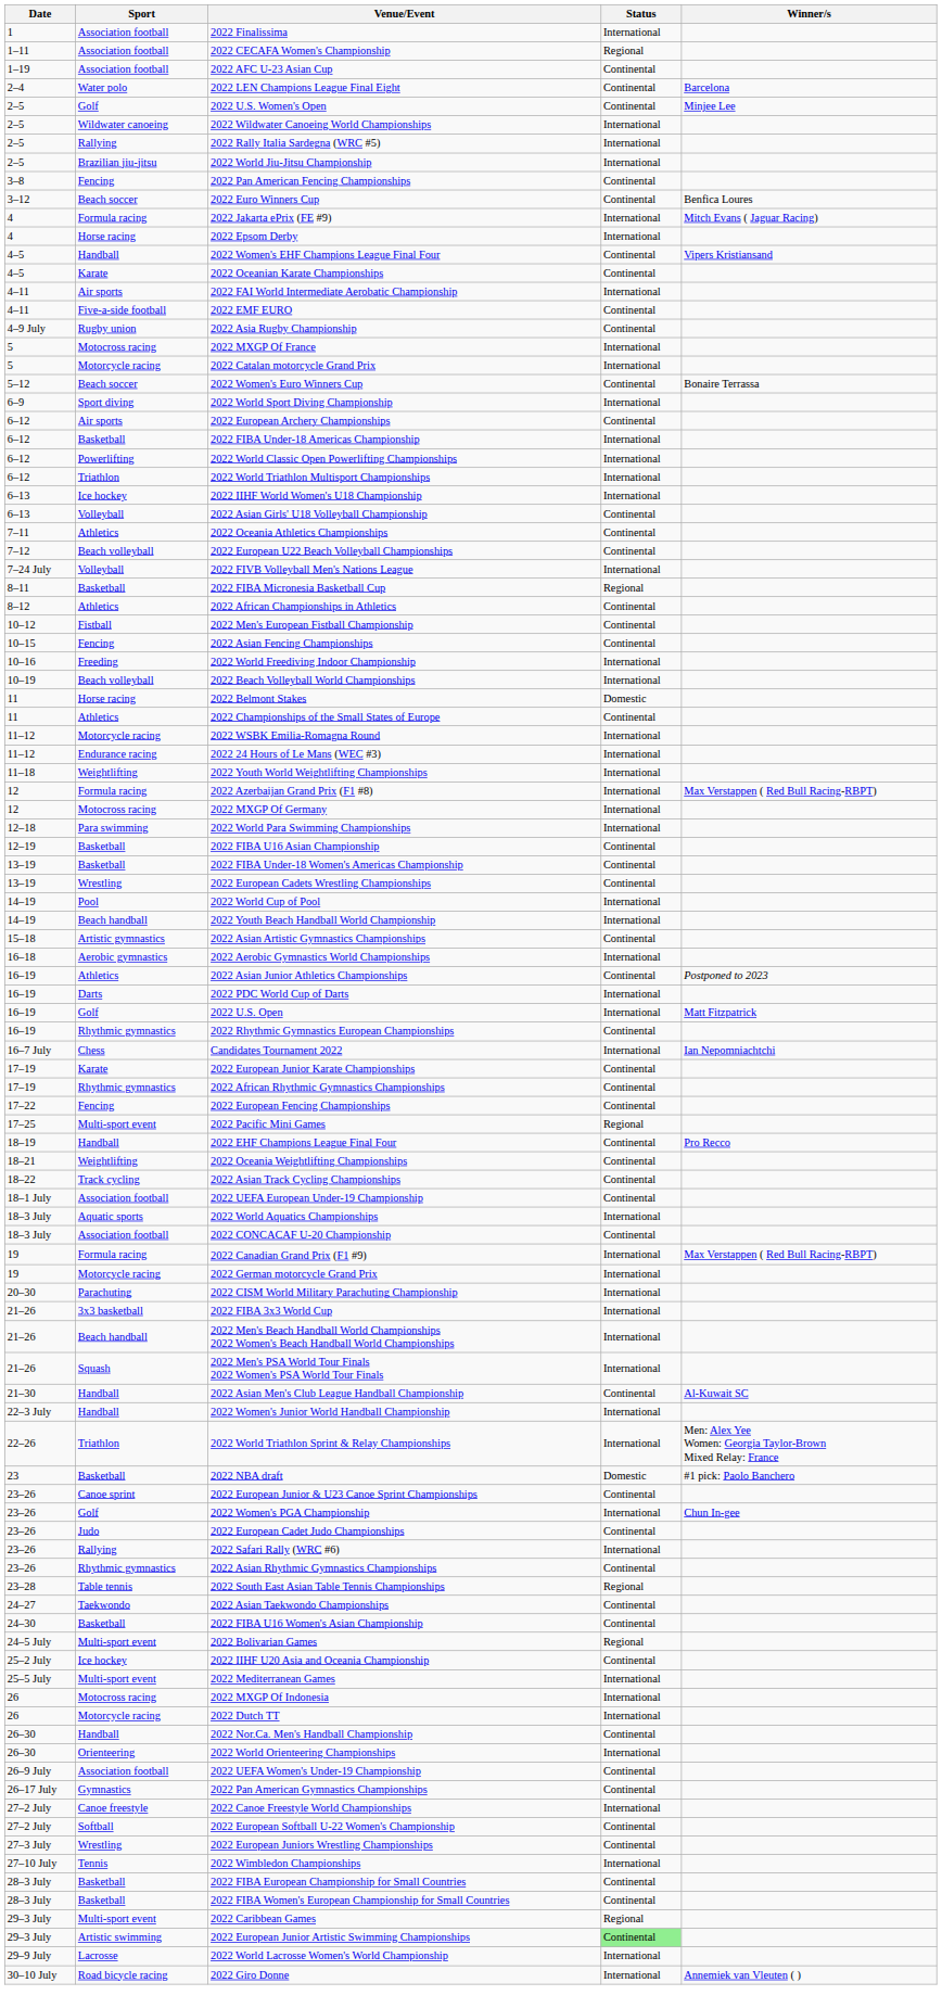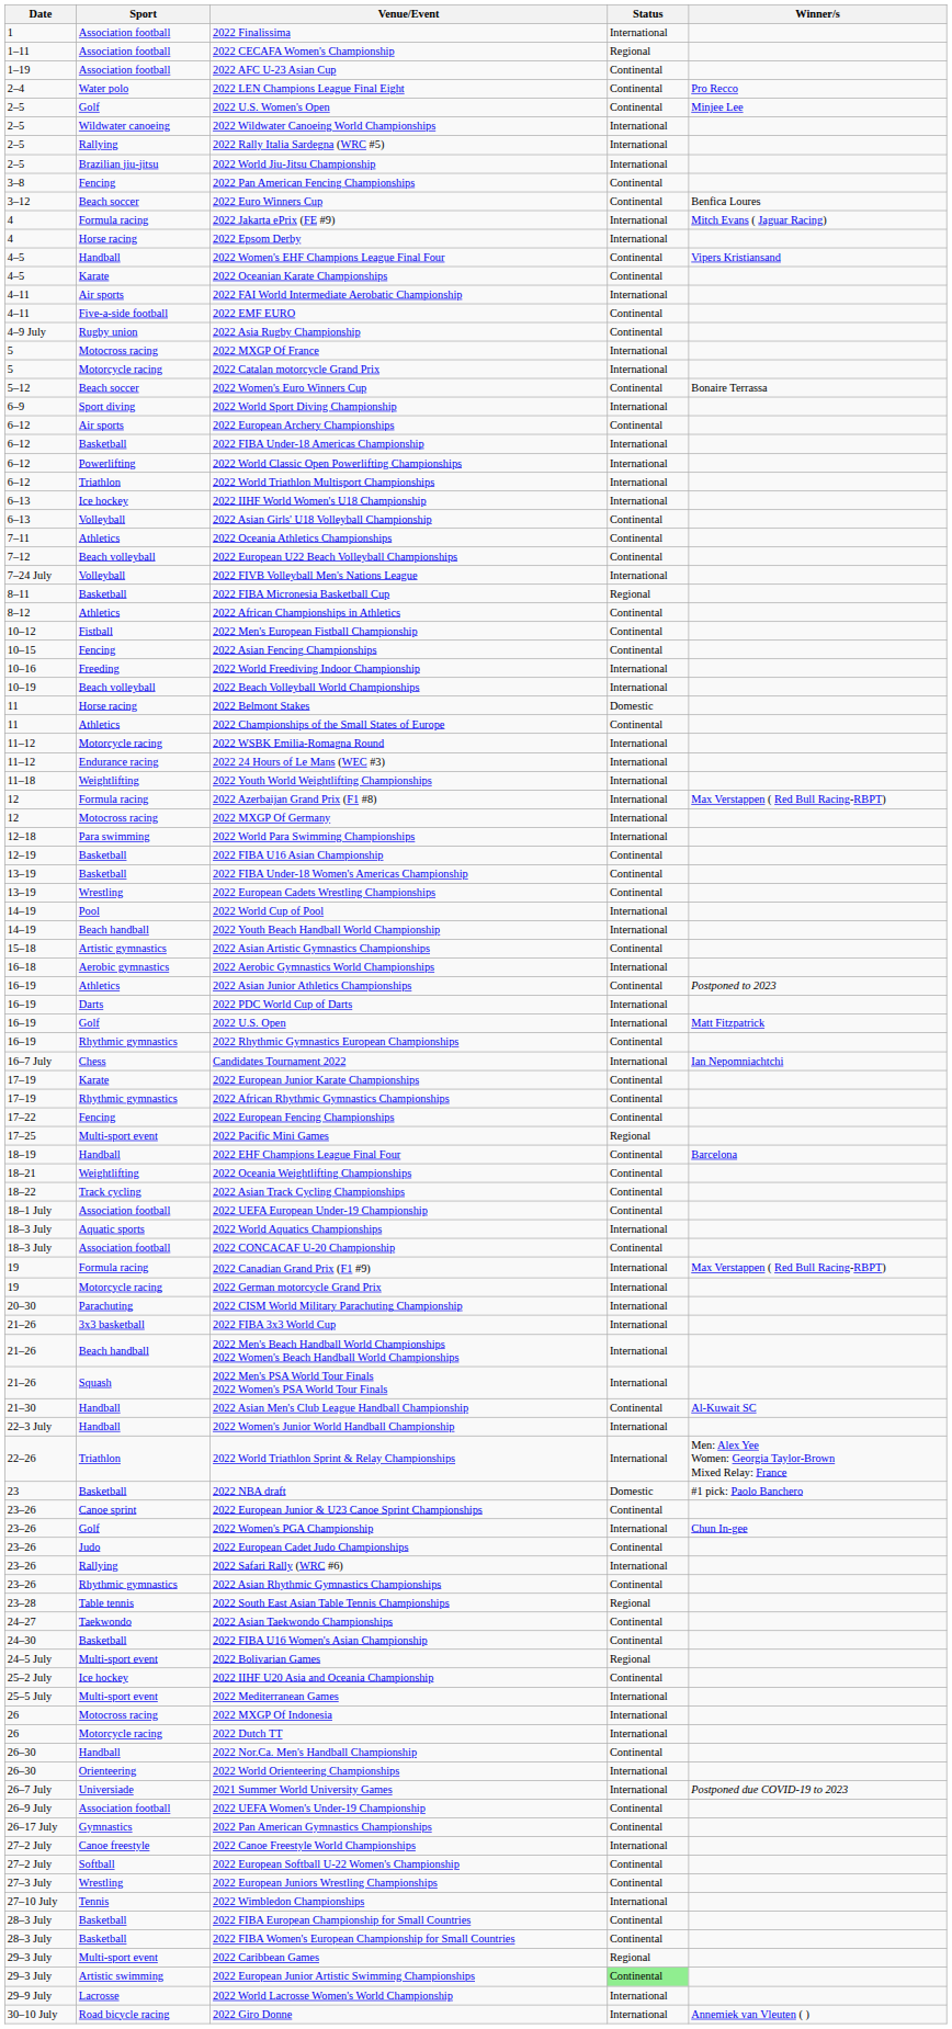2022 LEN Champions League Final Eight | Winner/s: Barcelona -> Pro Recco
2022 EHF Champions League Final Four | Winner/s: Pro Recco -> Barcelona
+ row: 26–7 July | Universiade | 2021 Summer World University Games | International | Postponed due COVID-19 to 2023
